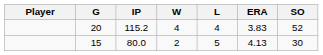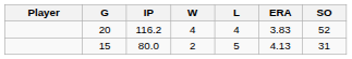20 | IP: 115.2 -> 116.2
15 | SO: 30 -> 31
